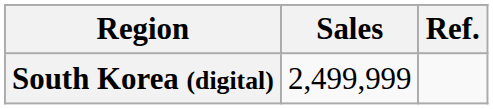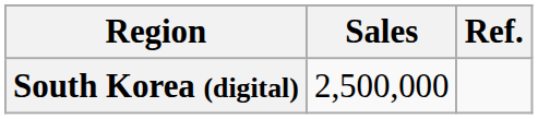South Korea (digital) | Sales: 2,499,999 -> 2,500,000
